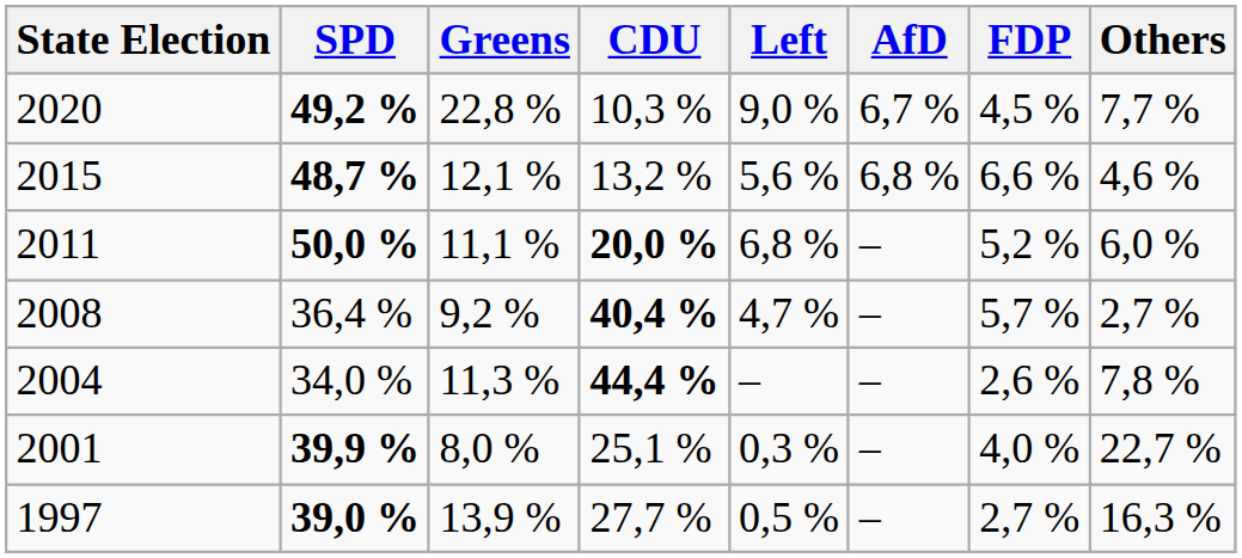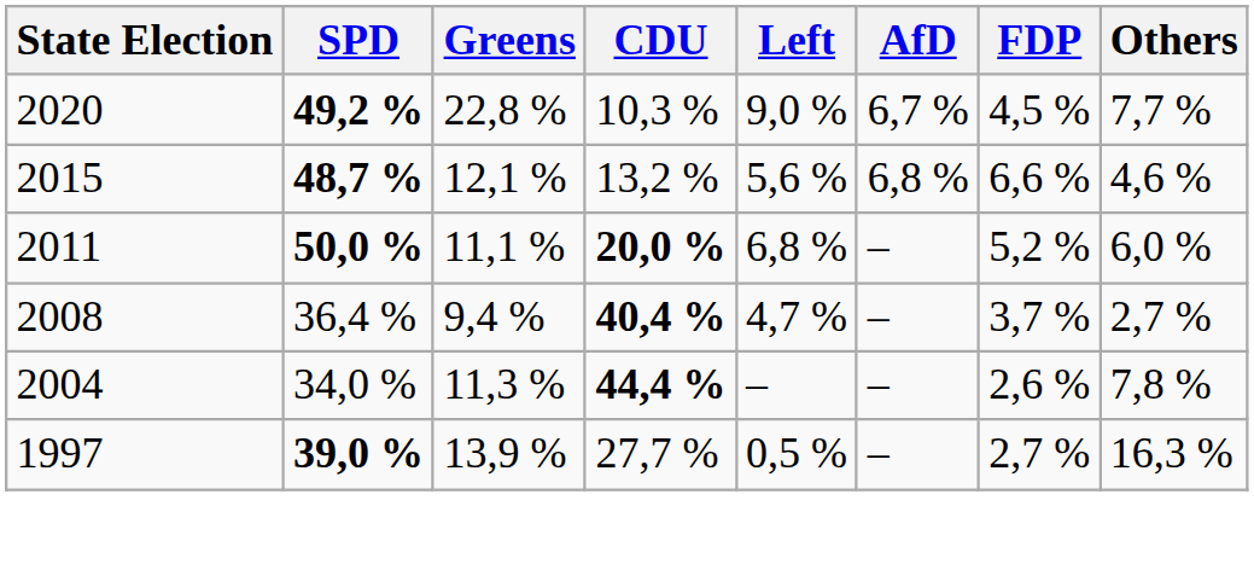2008 | Greens: 9,2 % -> 9,4 %
2008 | FDP: 5,7 % -> 3,7 %
- row: 2001 | 39,9 % | 8,0 % | 25,1 % | 0,3 % | – | 4,0 % | 22,7 %
